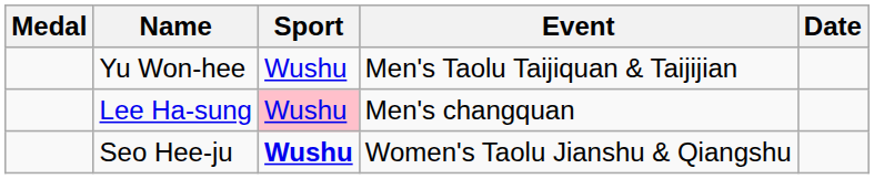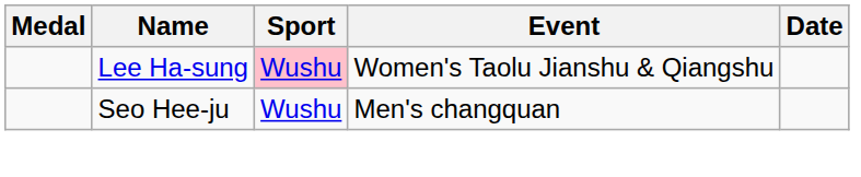- row: Yu Won-hee | Wushu | Men's Taolu Taijiquan & Taijijian
Lee Ha-sung | Event: Men's changquan -> Women's Taolu Jianshu & Qiangshu
Seo Hee-ju | Sport: bold -> normal
Seo Hee-ju | Event: Women's Taolu Jianshu & Qiangshu -> Men's changquan
